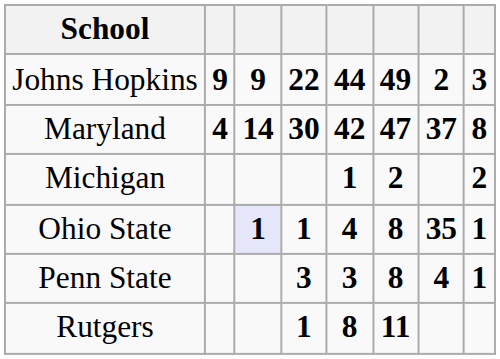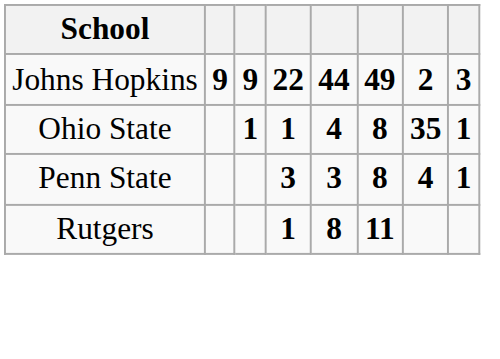- row: Maryland | 4 | 14 | 30 | 42 | 47 | 37 | 8
- row: Michigan | 1 | 2 | 2
Ohio State | column 3: lavender background -> no background
